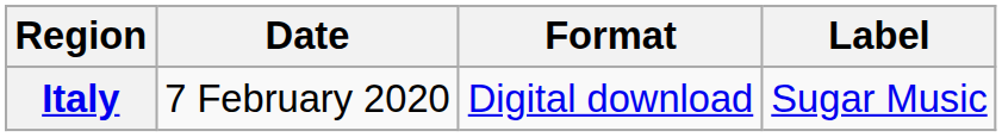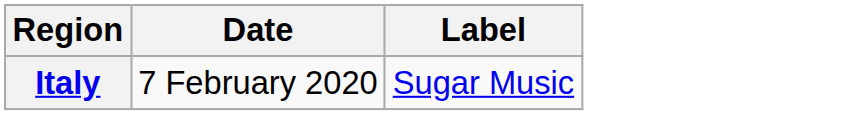- column: Format | Digital download
